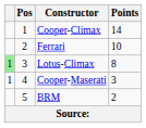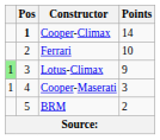Cooper-Climax | Pos: normal -> bold
Lotus-Climax | Points: 8 -> 9
